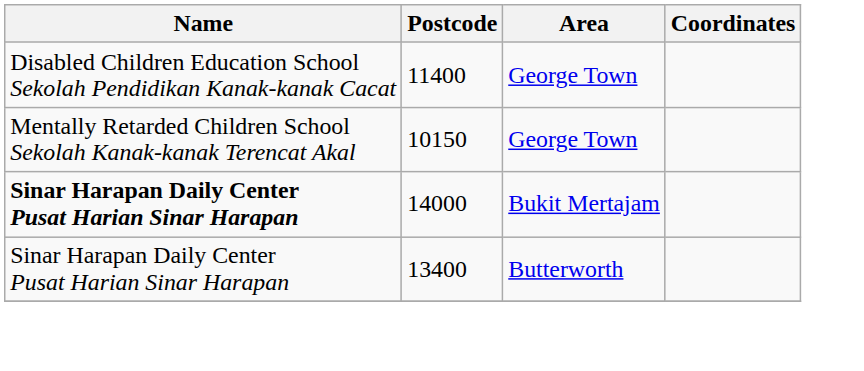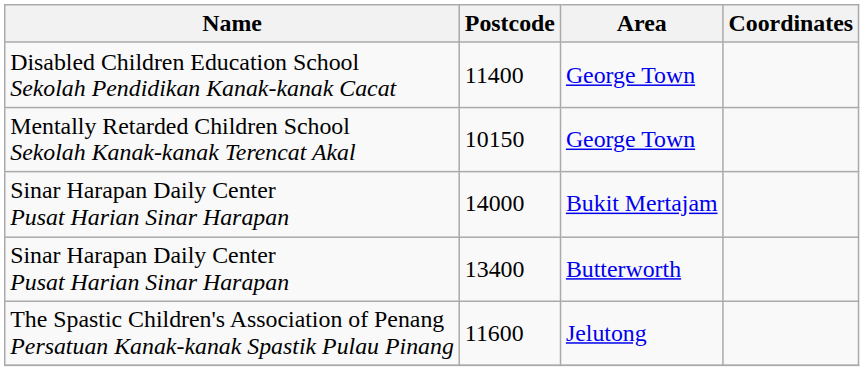14000 | Name: bold -> normal
+ row: The Spastic Children's Association of Penang Persatuan Kanak-kanak Spastik Pulau Pinang | 11600 | Jelutong
